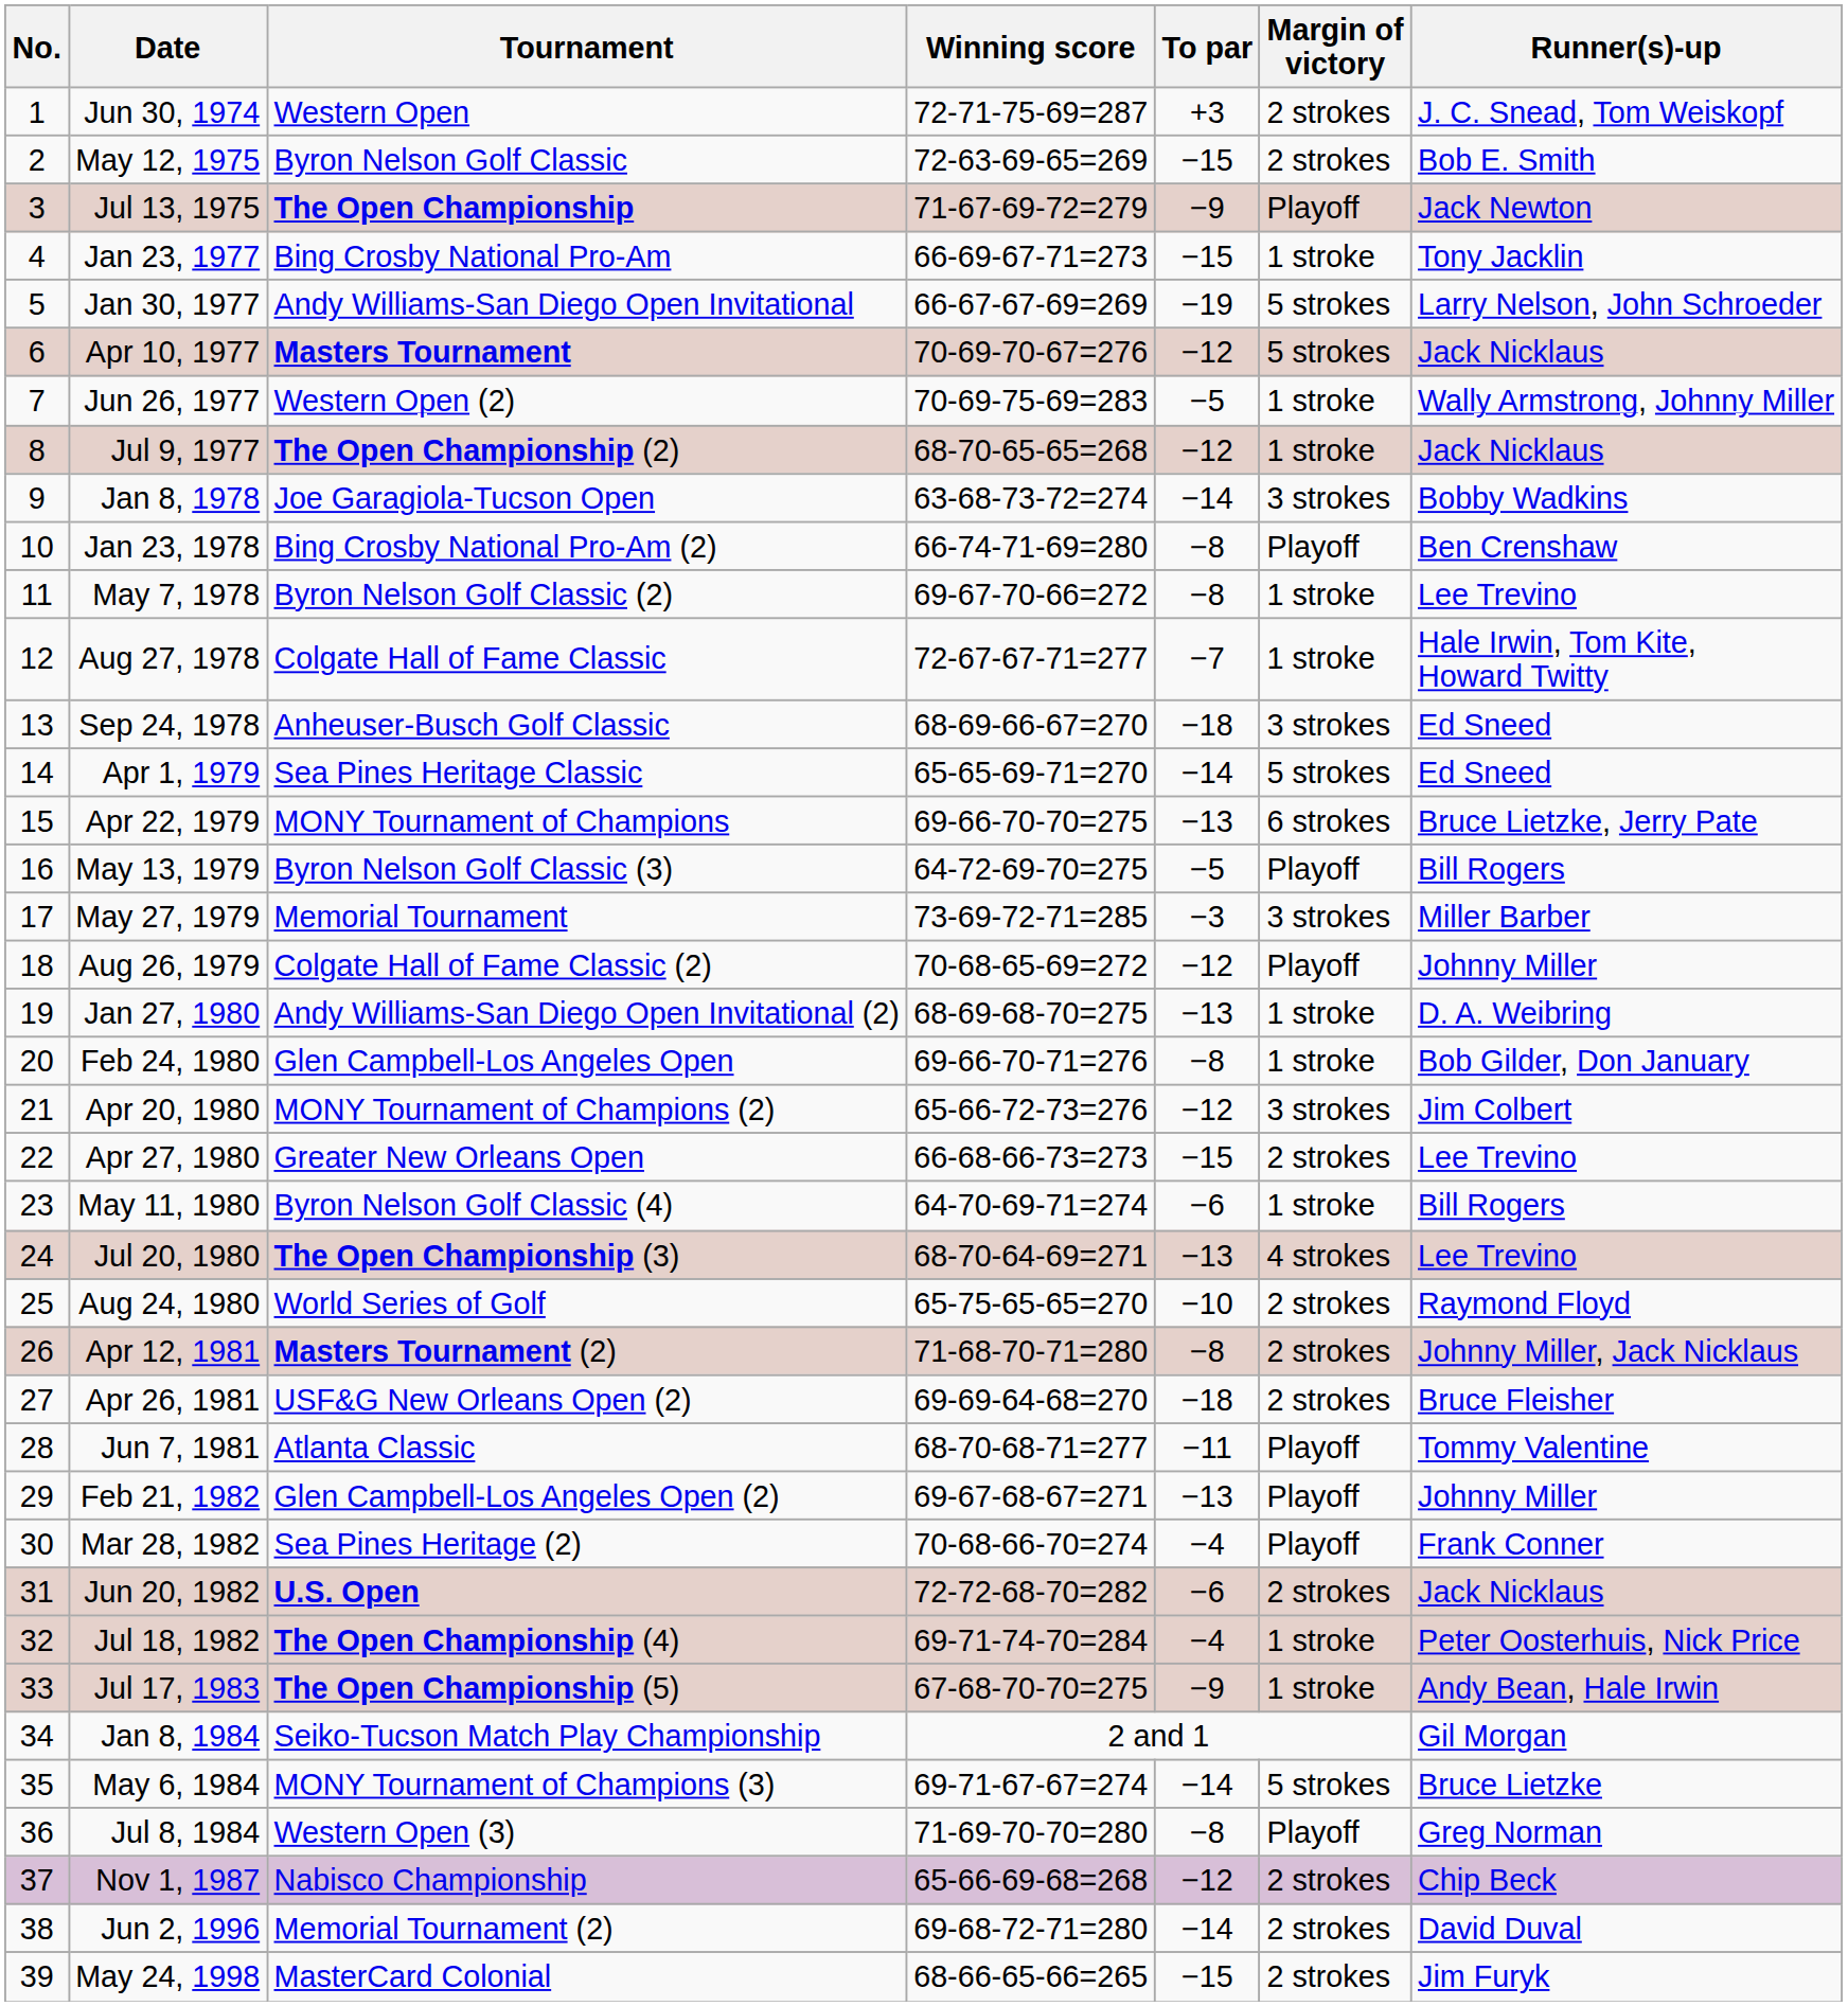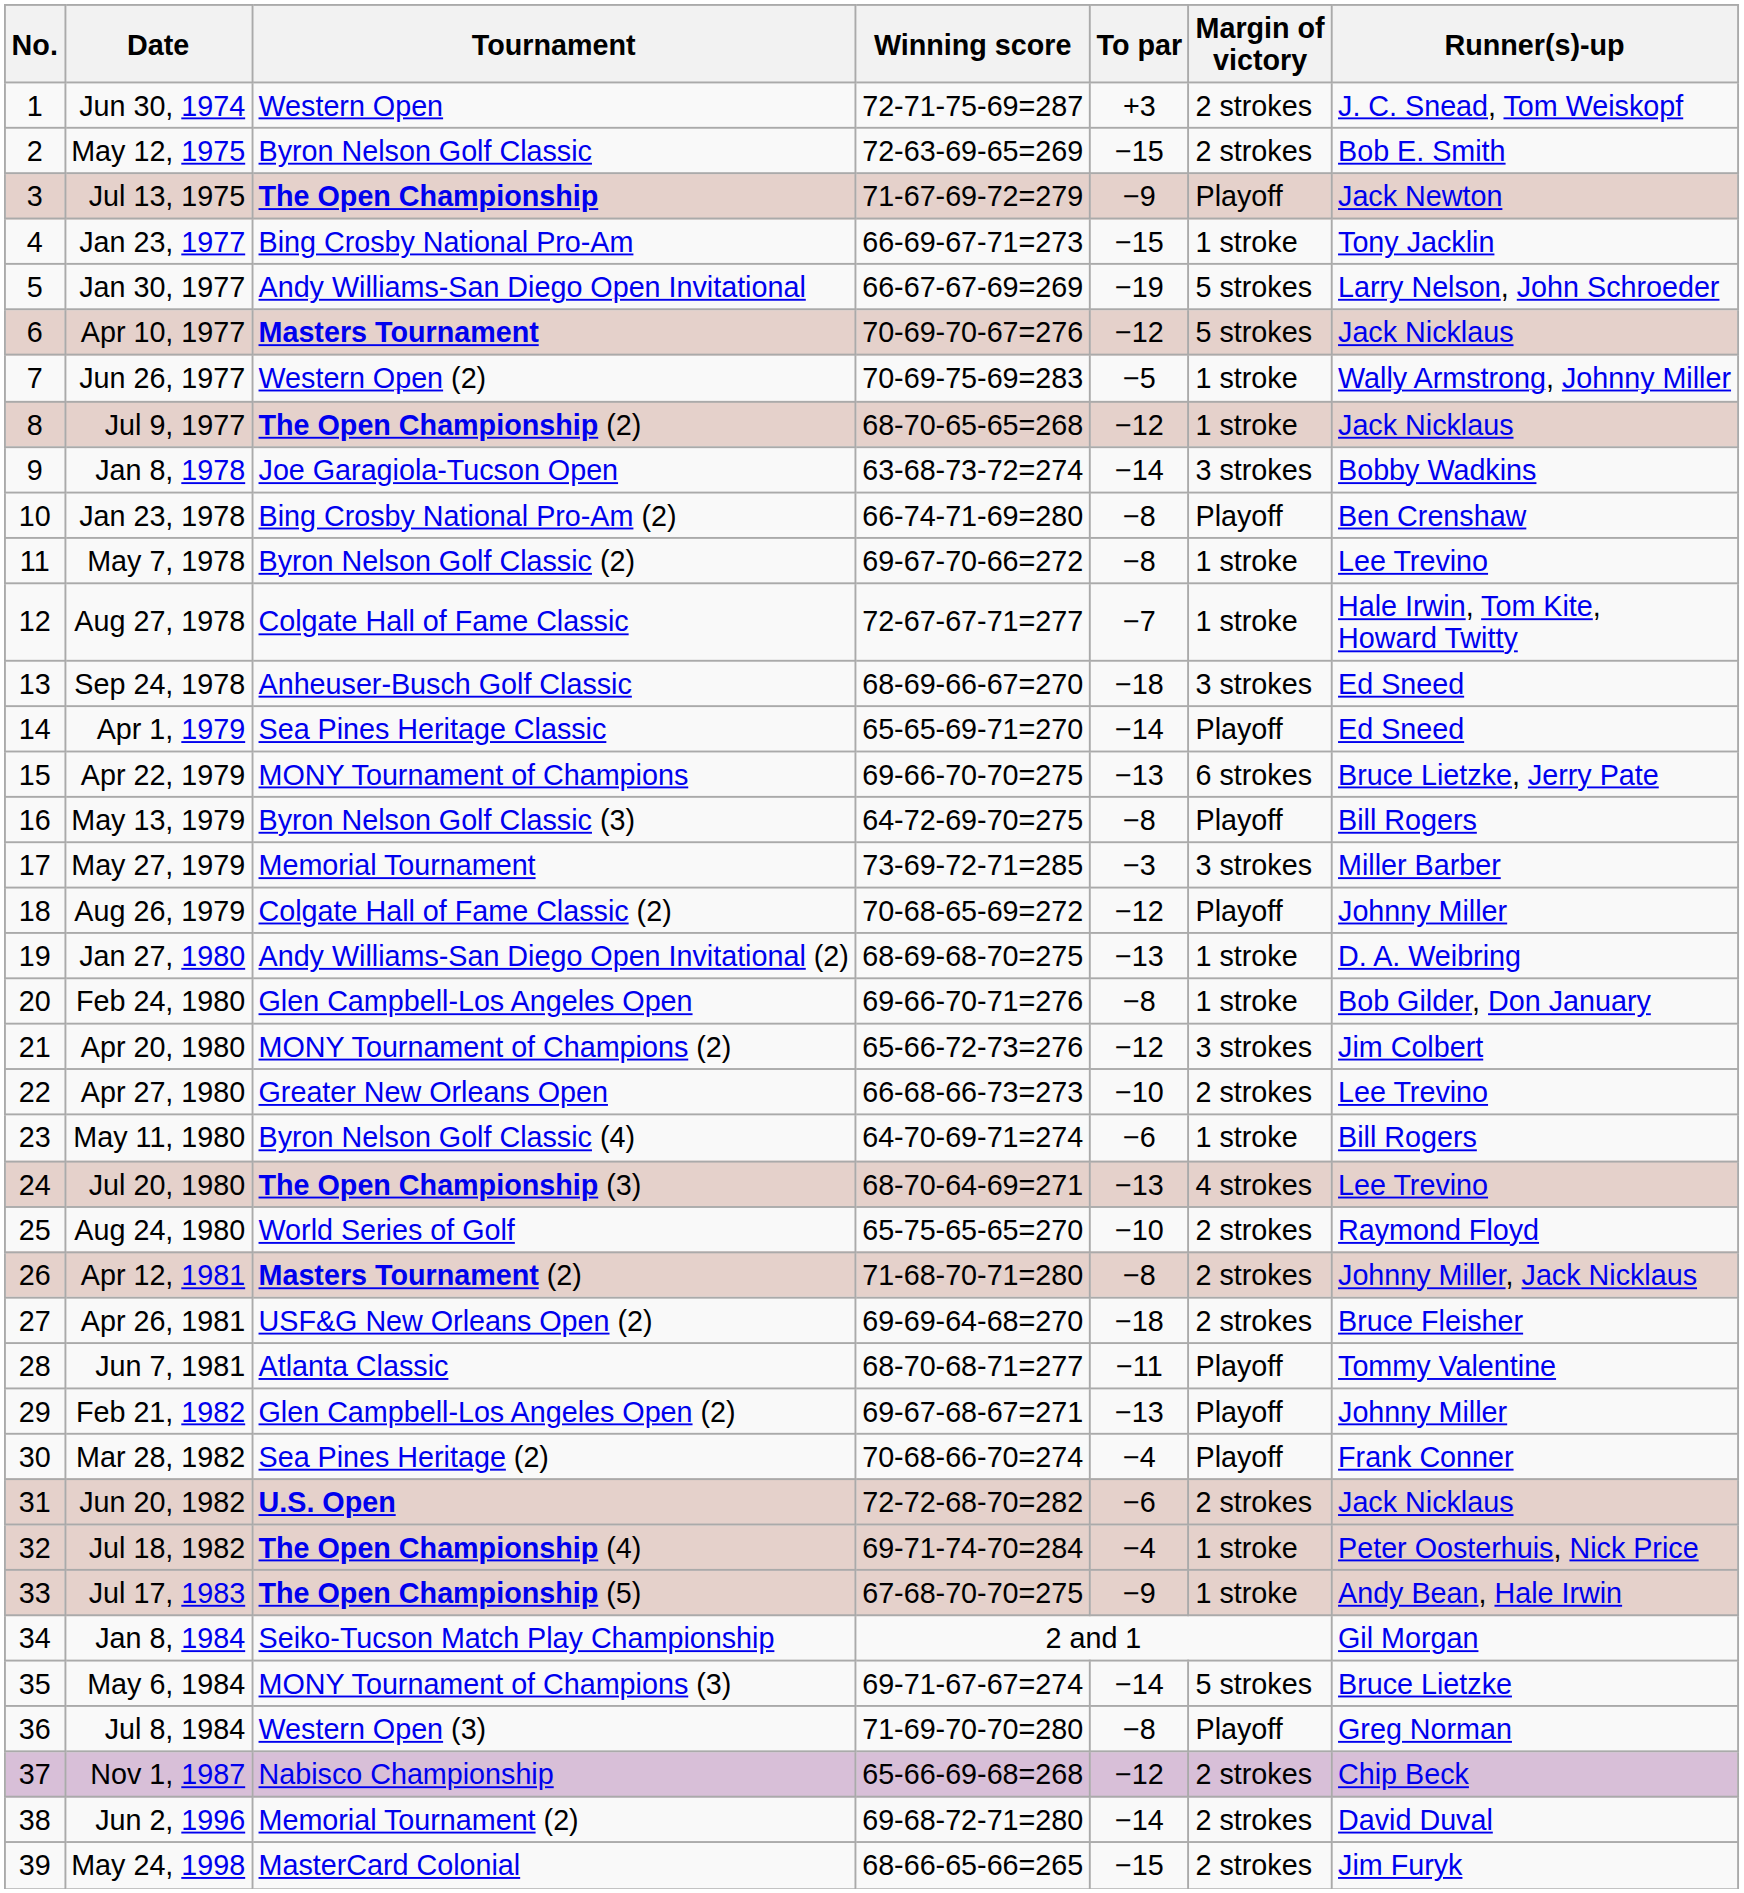Apr 1, 1979 | Margin of victory: 5 strokes -> Playoff
May 13, 1979 | To par: −5 -> −8
Apr 27, 1980 | To par: −15 -> −10
